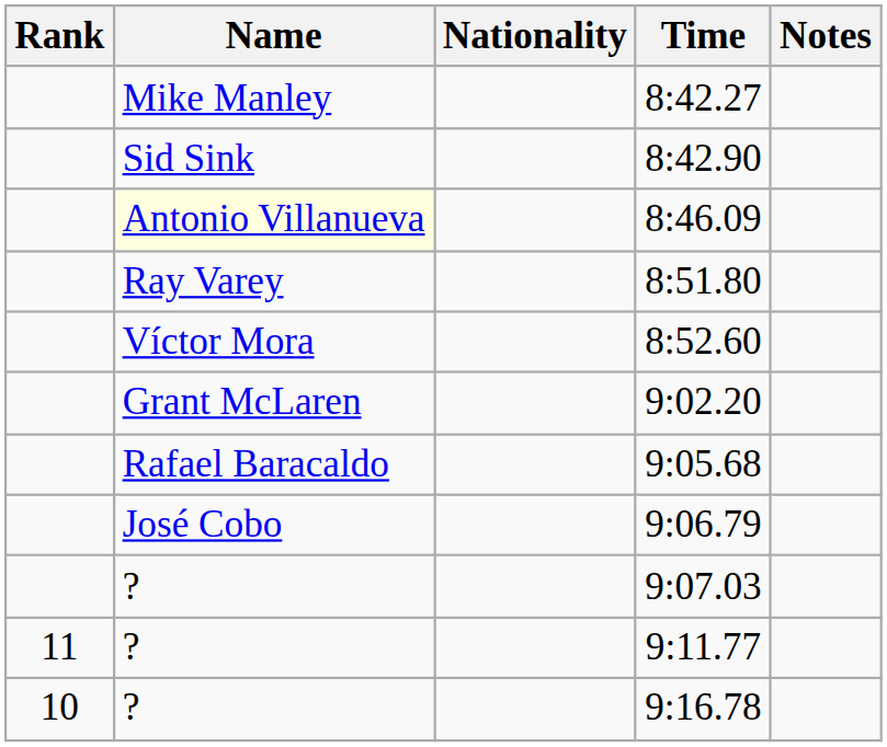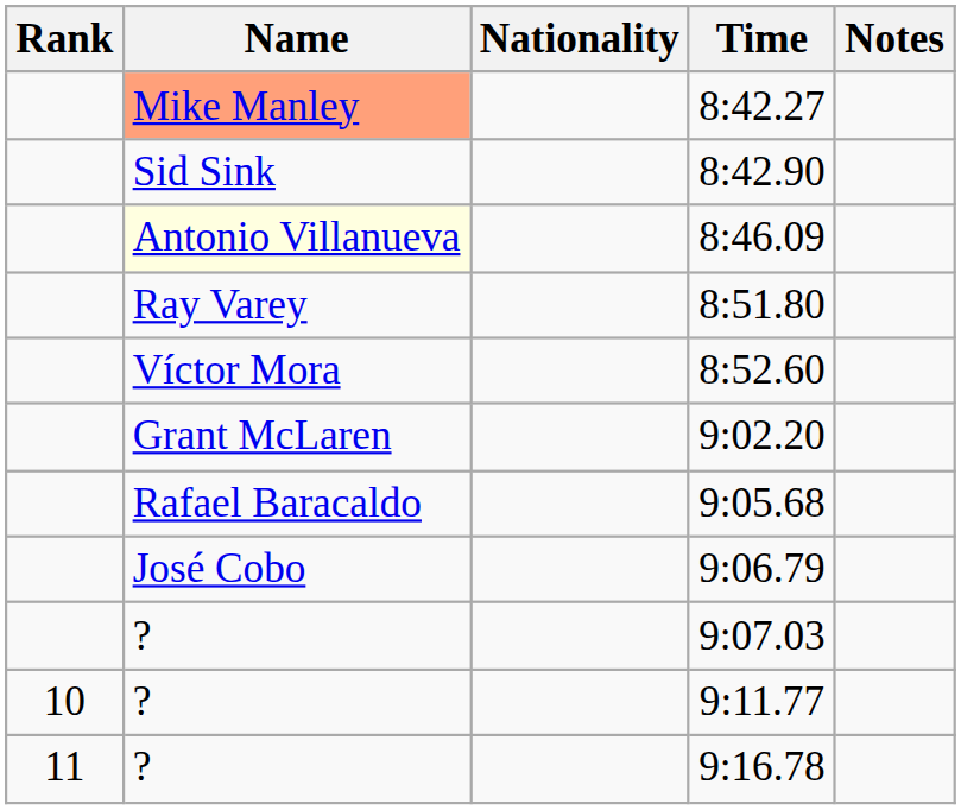8:42.27 | Name: no background -> lightsalmon background
9:11.77 | Rank: 11 -> 10
9:16.78 | Rank: 10 -> 11
